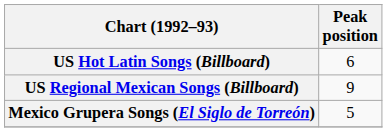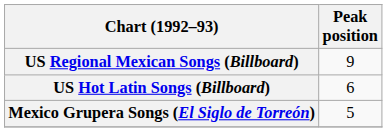rows swapped: US Hot Latin Songs (Billboard) <-> US Regional Mexican Songs (Billboard)
